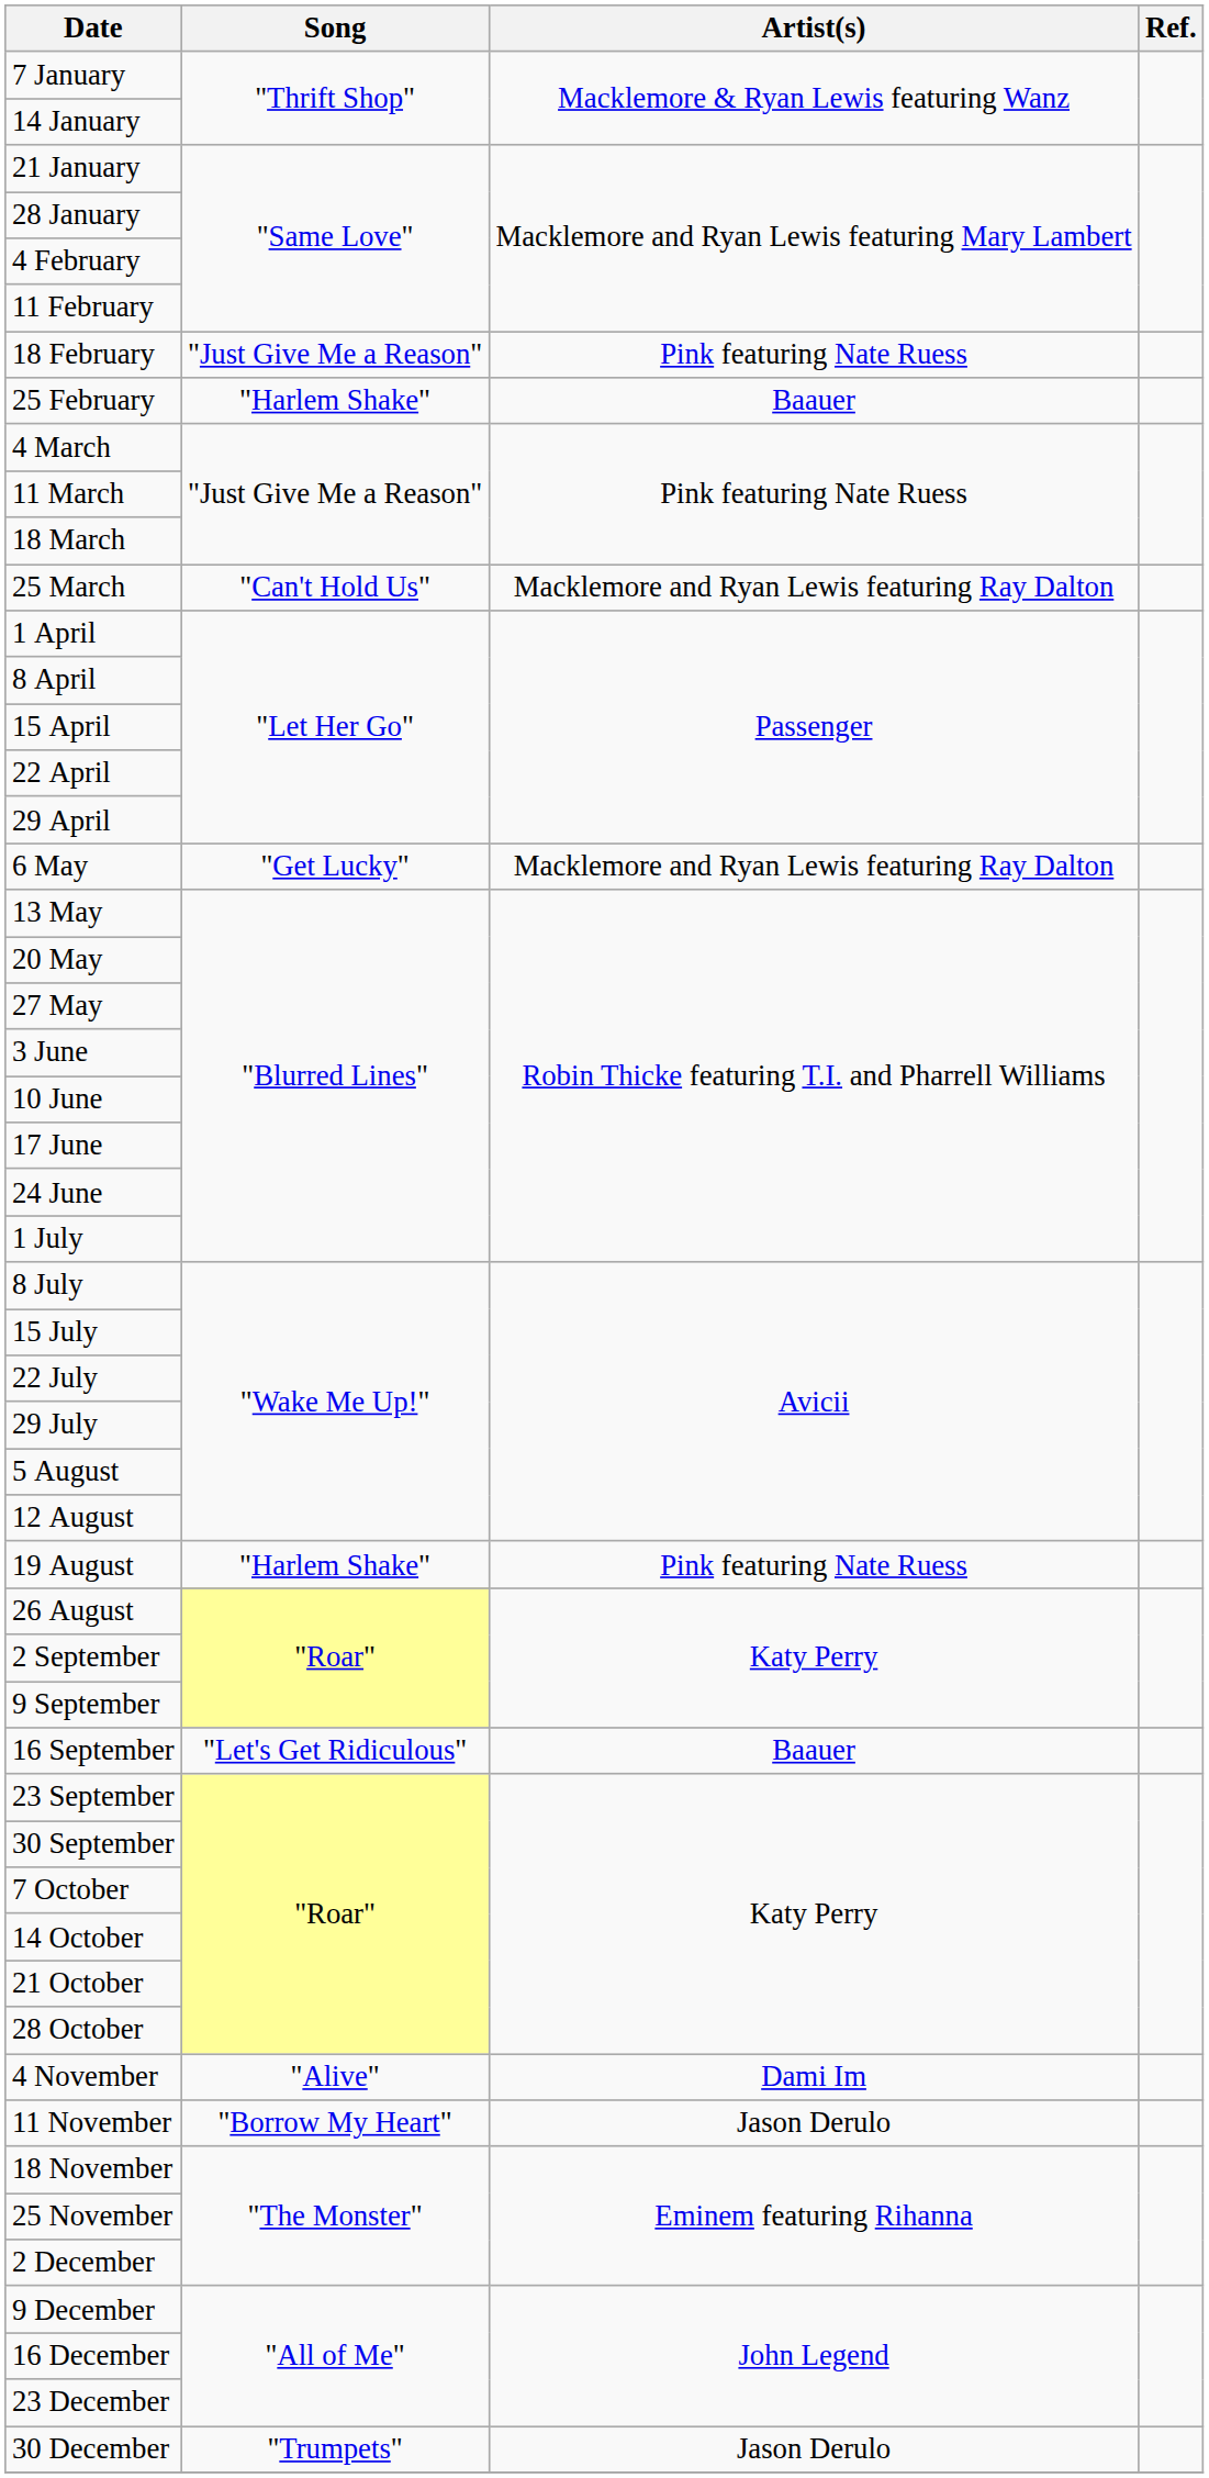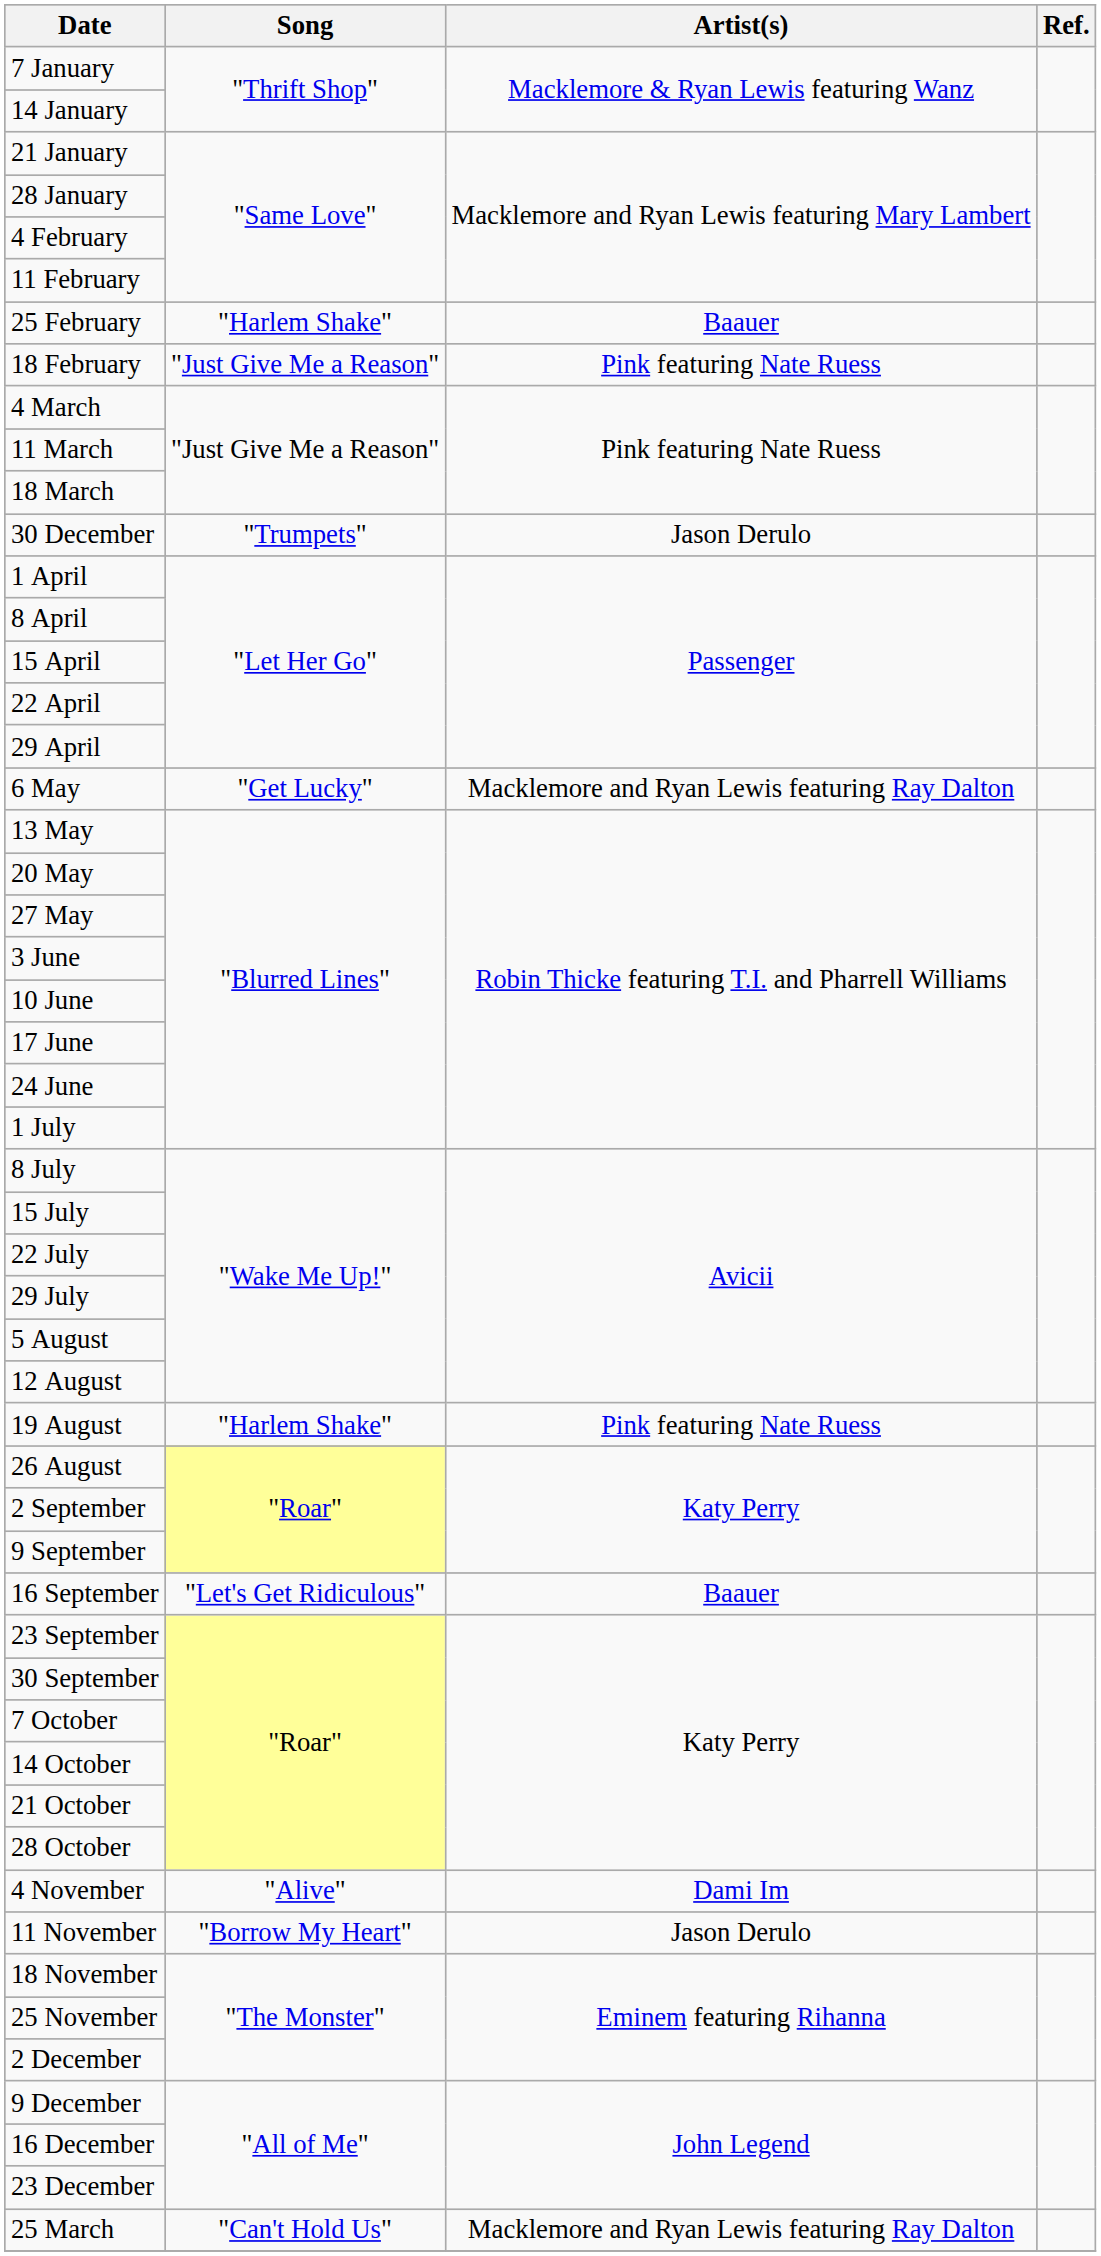rows swapped: 18 February <-> 25 February
rows swapped: 25 March <-> 30 December
